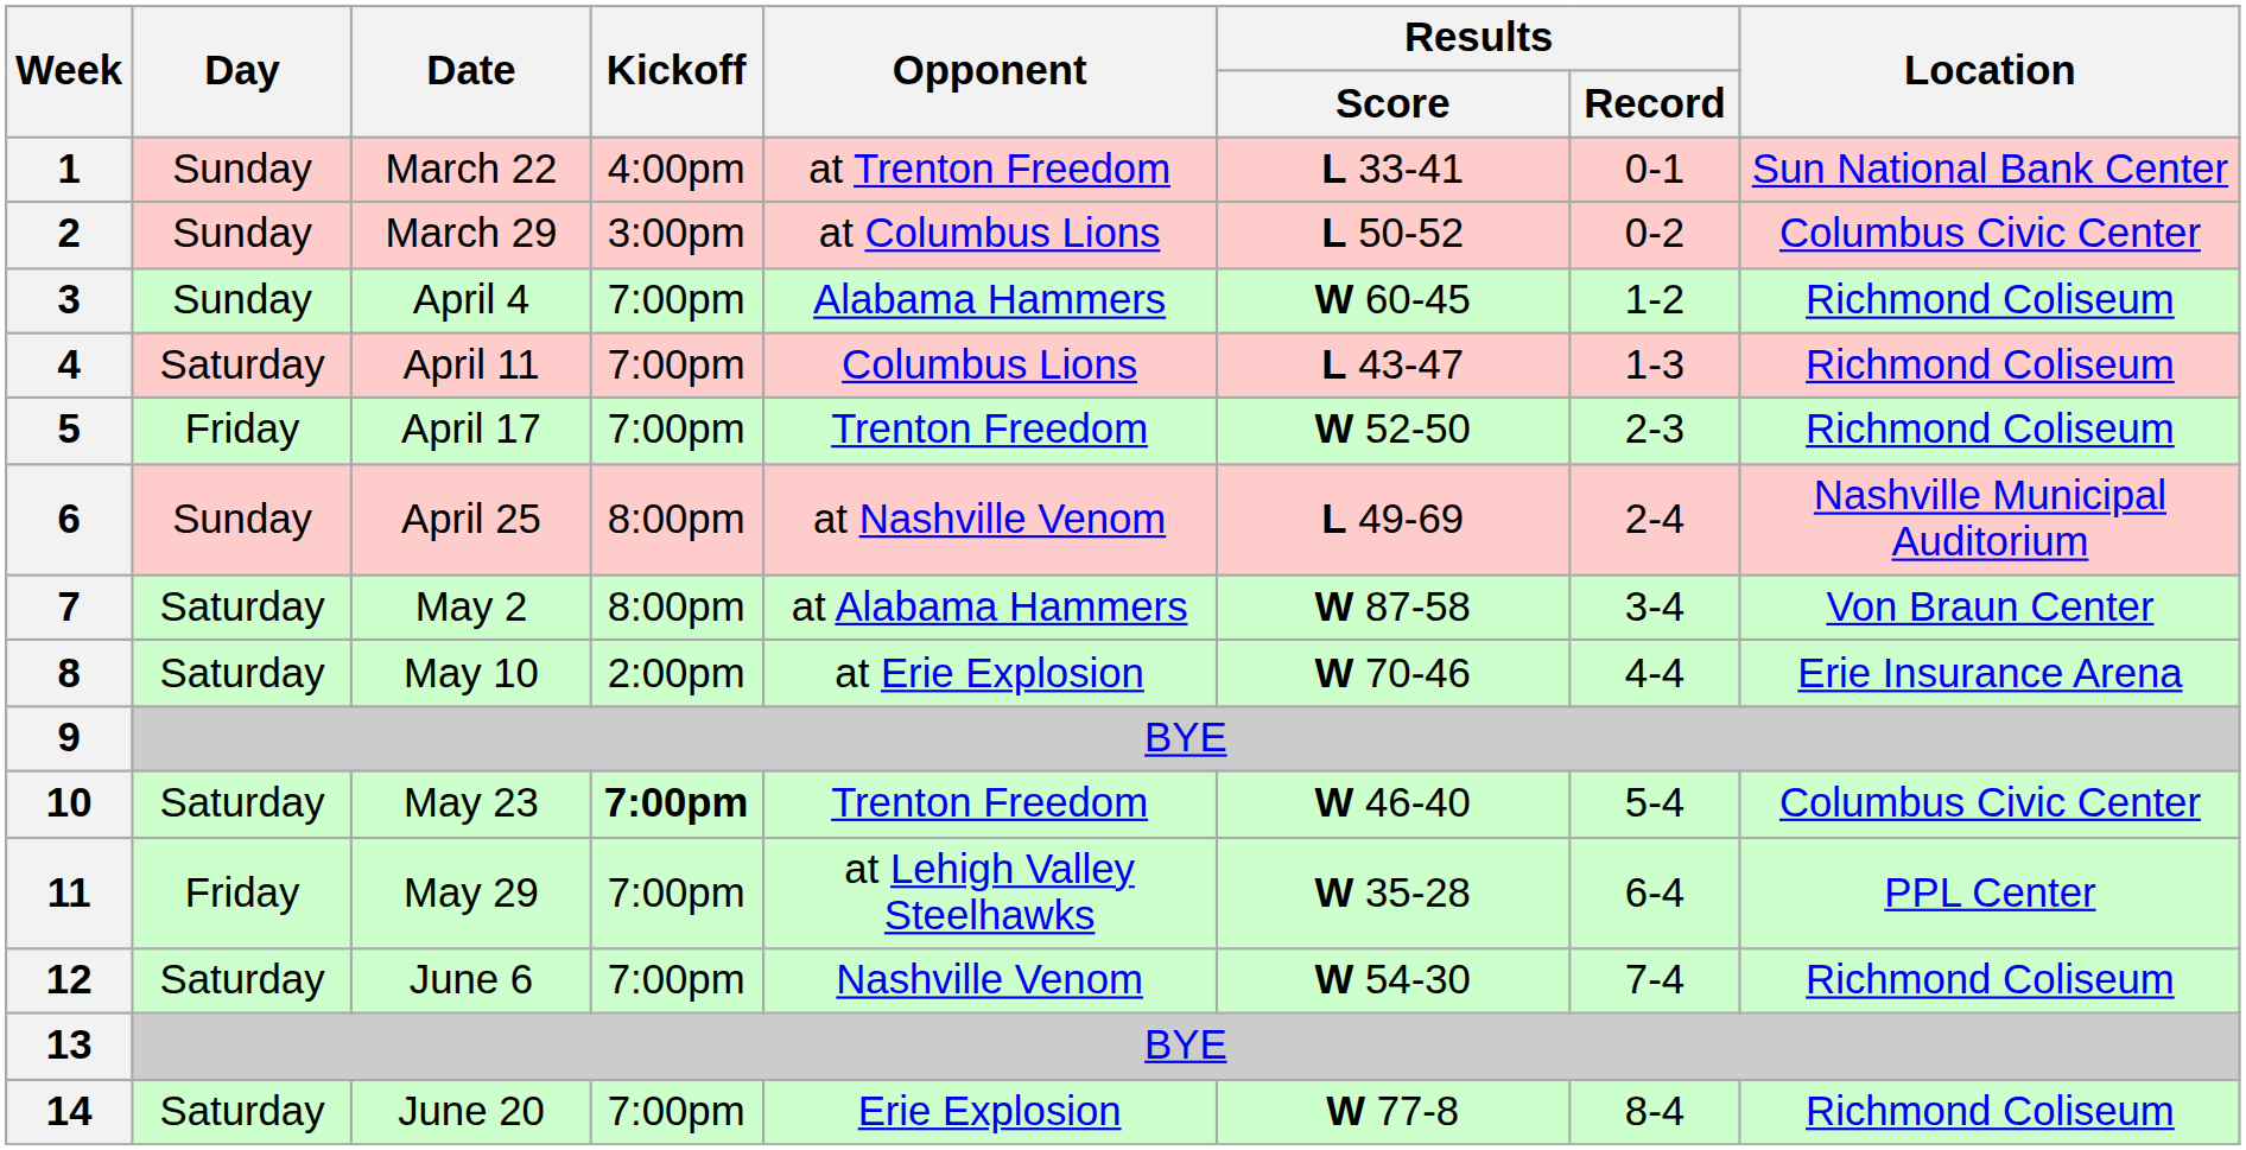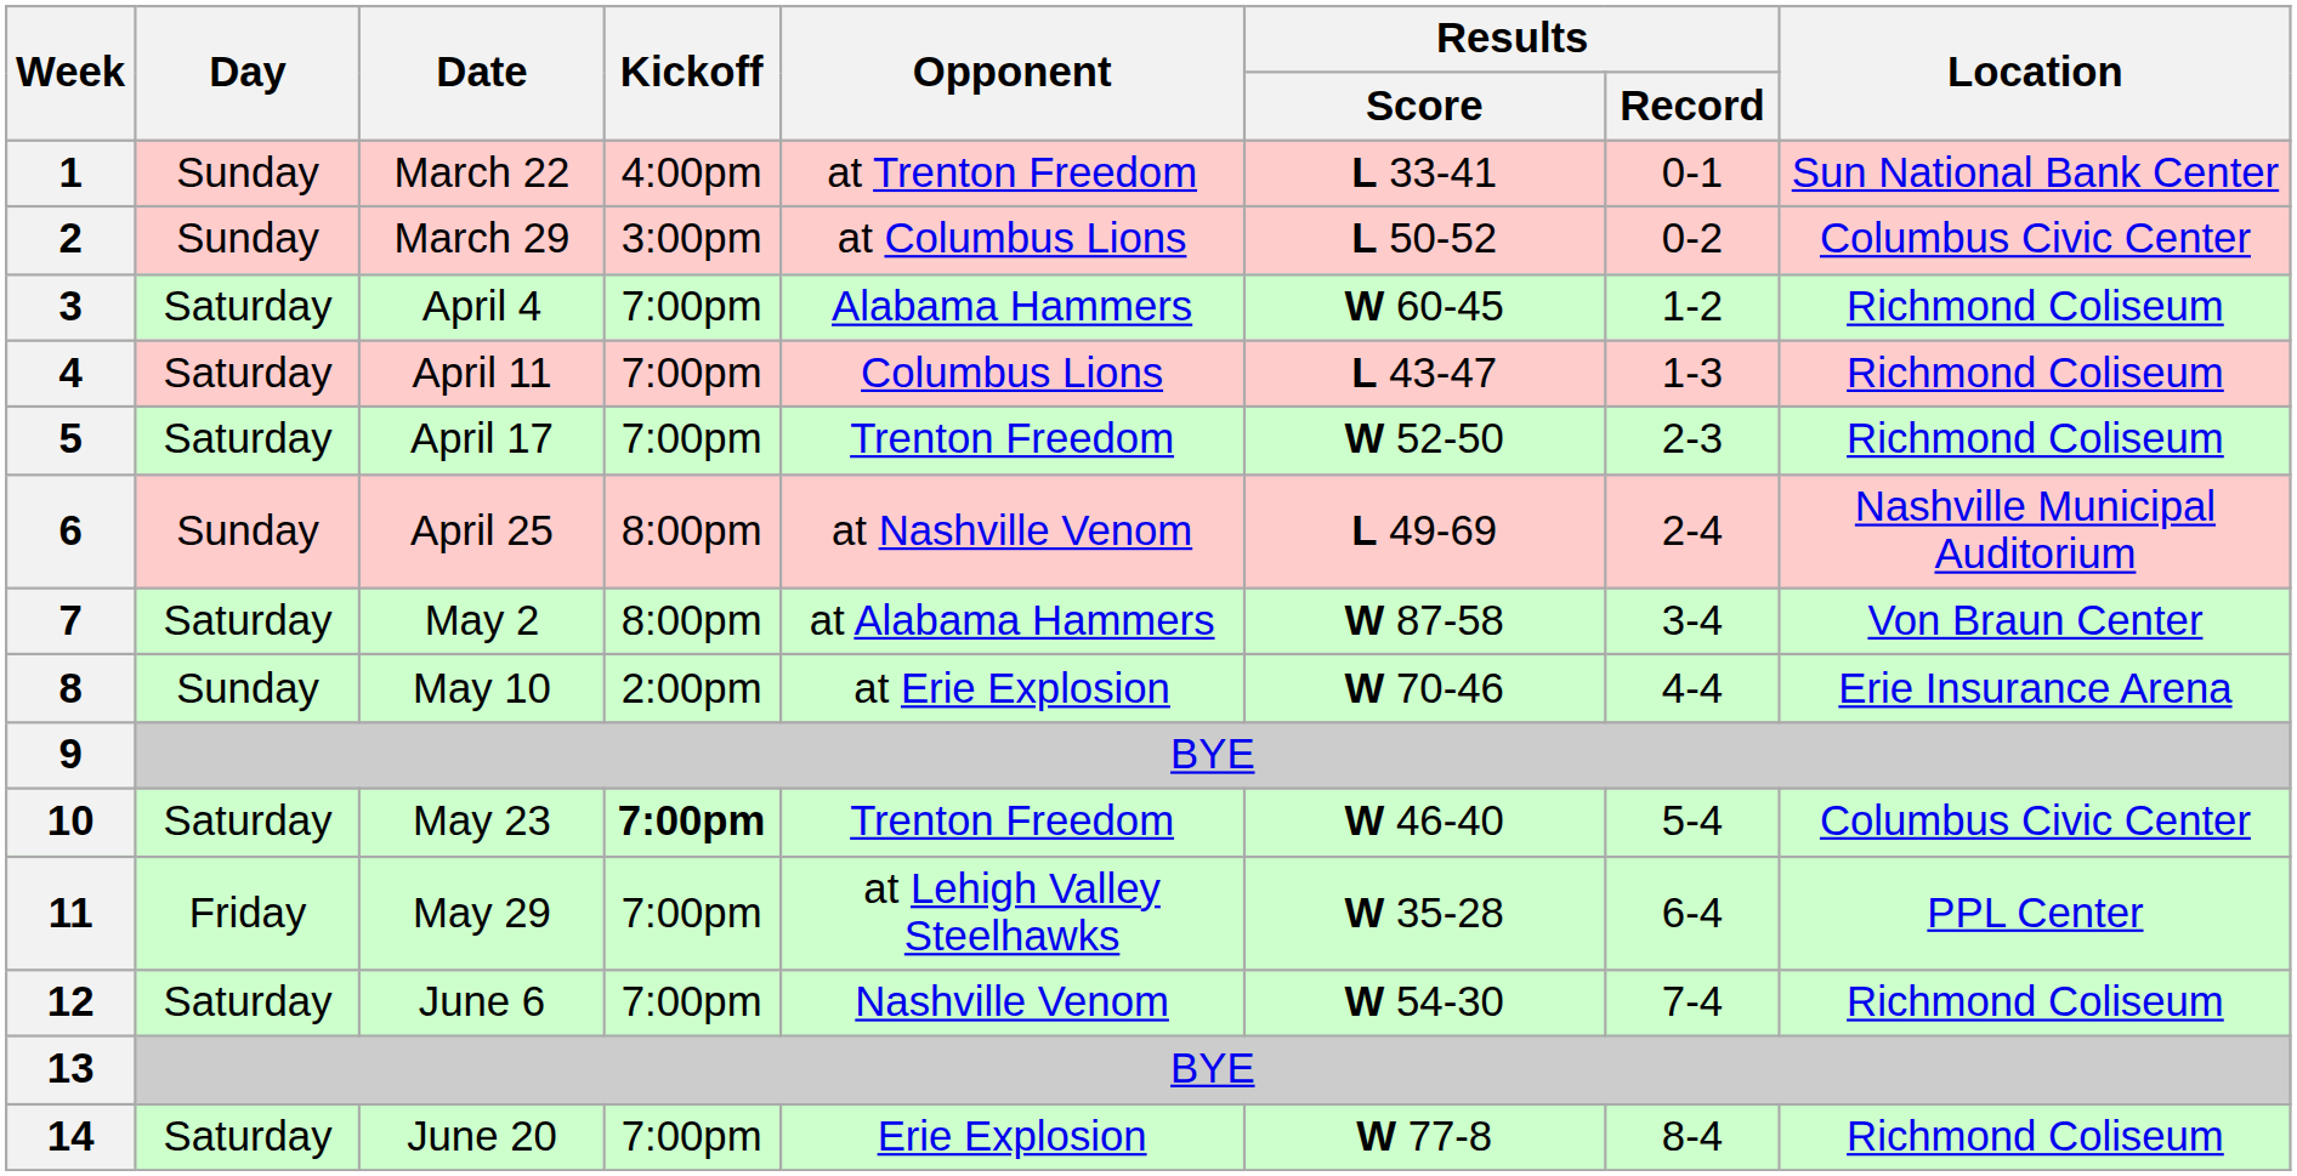3 | Day: Sunday -> Saturday
5 | Day: Friday -> Saturday
8 | Day: Saturday -> Sunday
